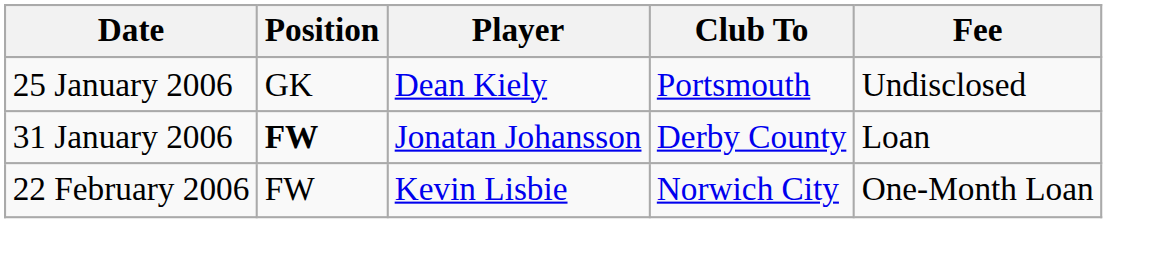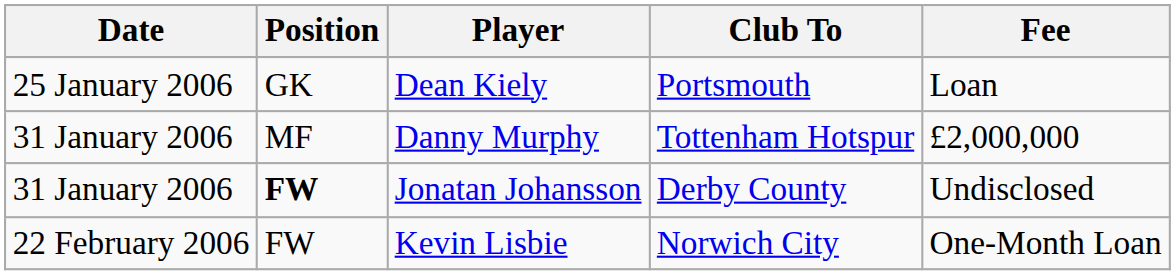Dean Kiely | Fee: Undisclosed -> Loan
+ row: 31 January 2006 | MF | Danny Murphy | Tottenham Hotspur | £2,000,000
Jonatan Johansson | Fee: Loan -> Undisclosed
